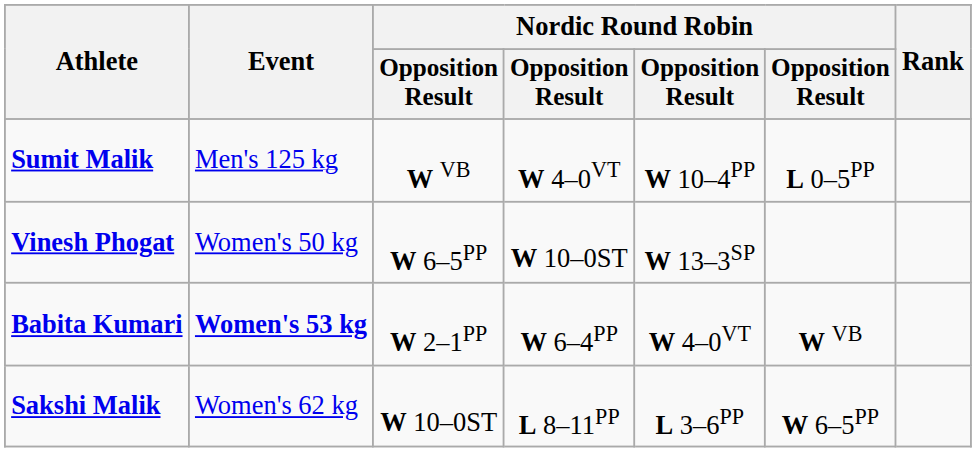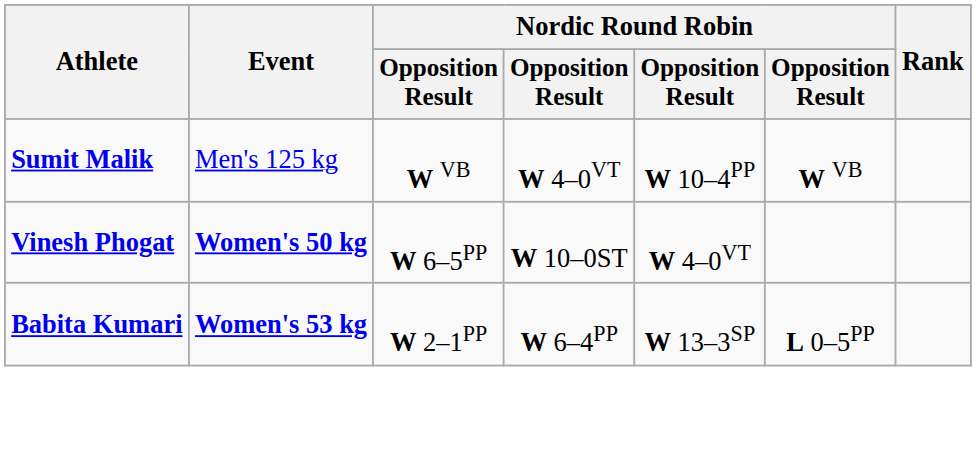Sumit Malik | column 6: L 0–5PP -> W VB
Vinesh Phogat | Event: normal -> bold
Vinesh Phogat | column 5: W 13–3SP -> W 4–0VT
Babita Kumari | column 5: W 4–0VT -> W 13–3SP
Babita Kumari | column 6: W VB -> L 0–5PP
- row: Sakshi Malik | Women's 62 kg | W 10–0ST | L 8–11PP | L 3–6PP | W 6–5PP
